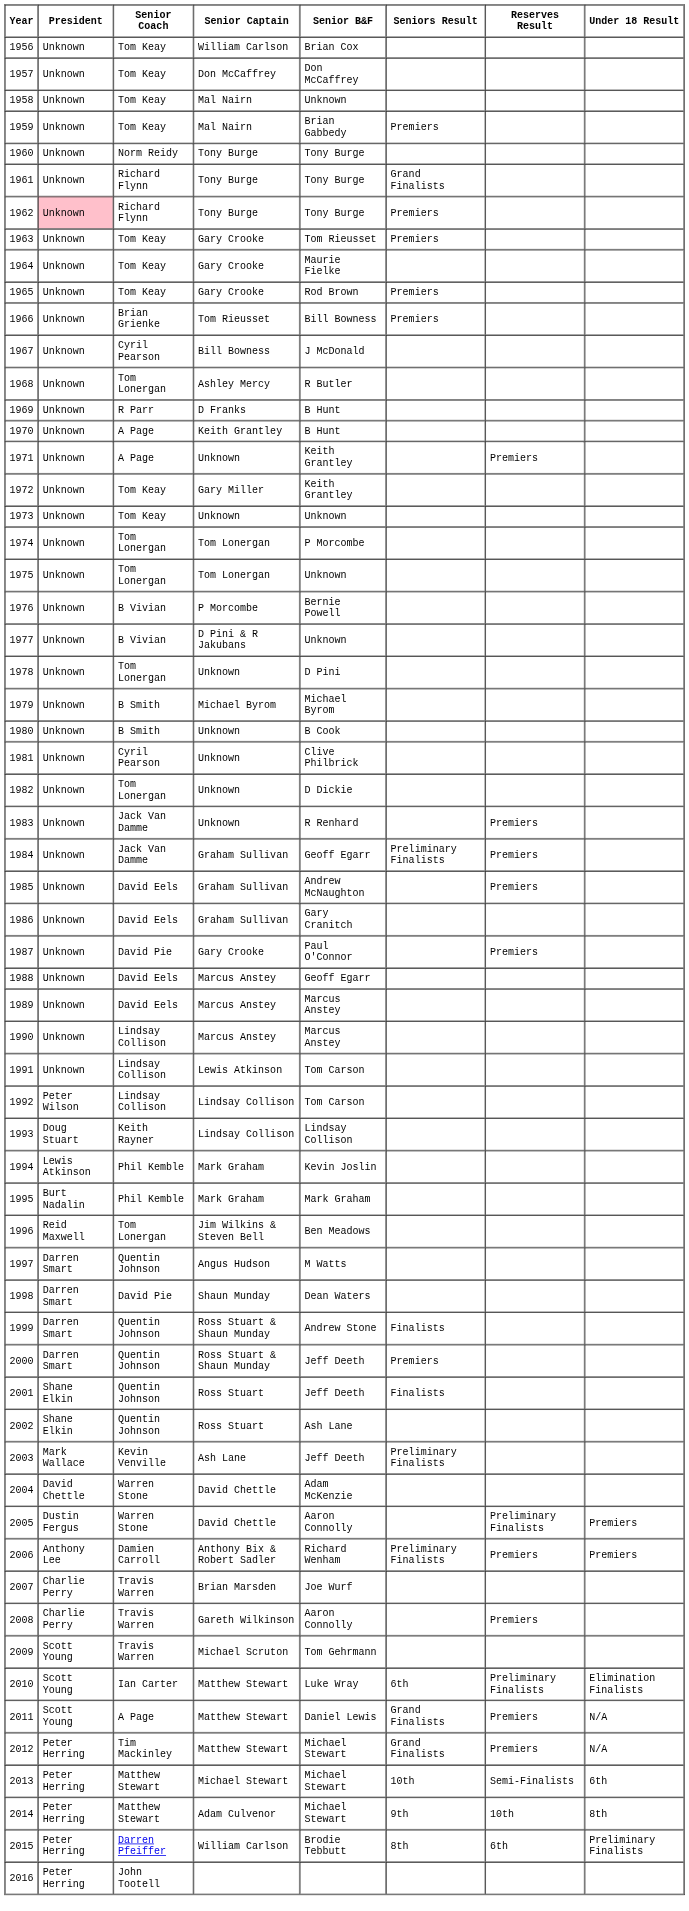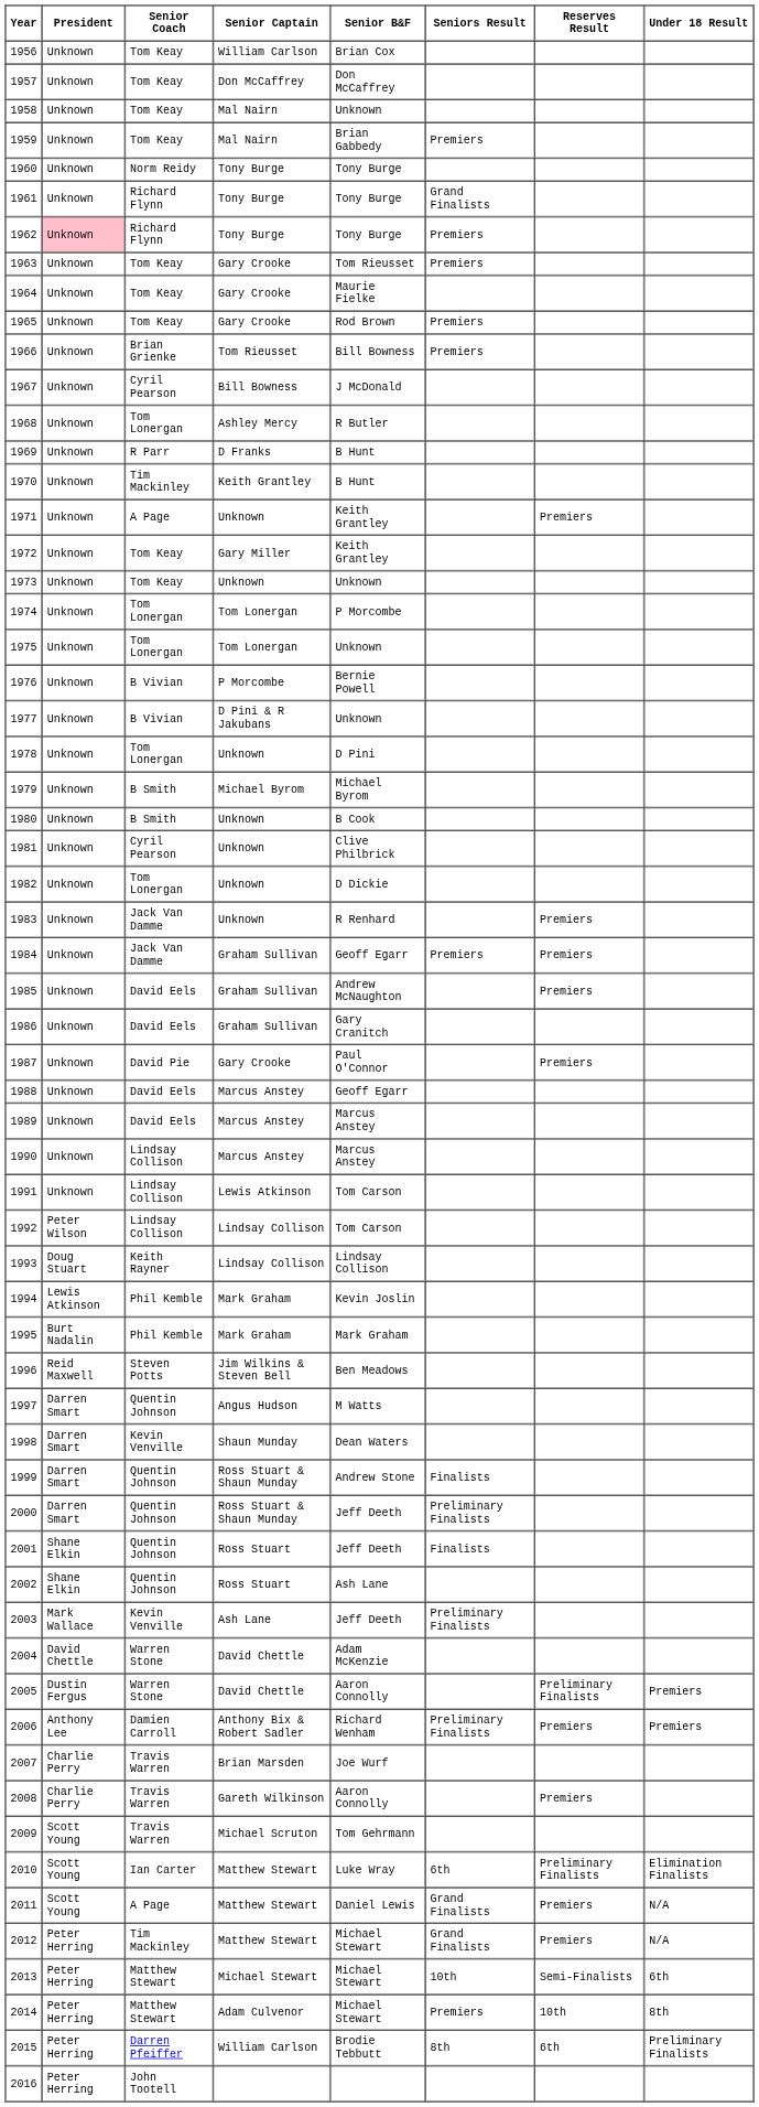1970 | Senior Coach: A Page -> Tim Mackinley
1984 | Seniors Result: Preliminary Finalists -> Premiers
1996 | Senior Coach: Tom Lonergan -> Steven Potts
1998 | Senior Coach: David Pie -> Kevin Venville
2000 | Seniors Result: Premiers -> Preliminary Finalists
2014 | Seniors Result: 9th -> Premiers
